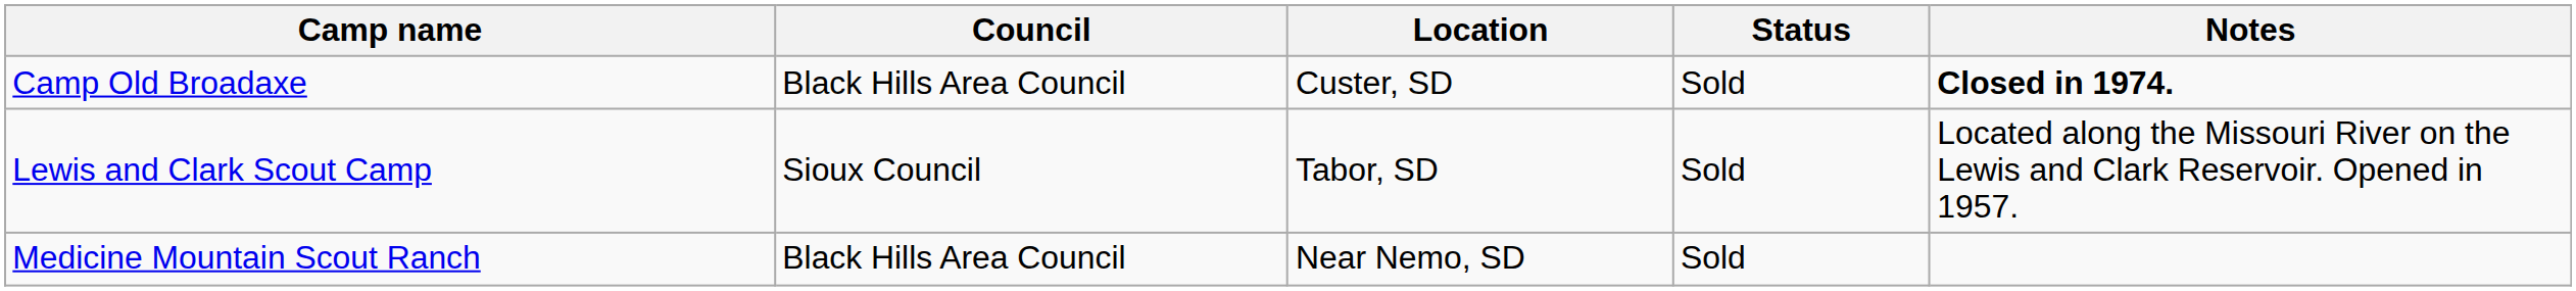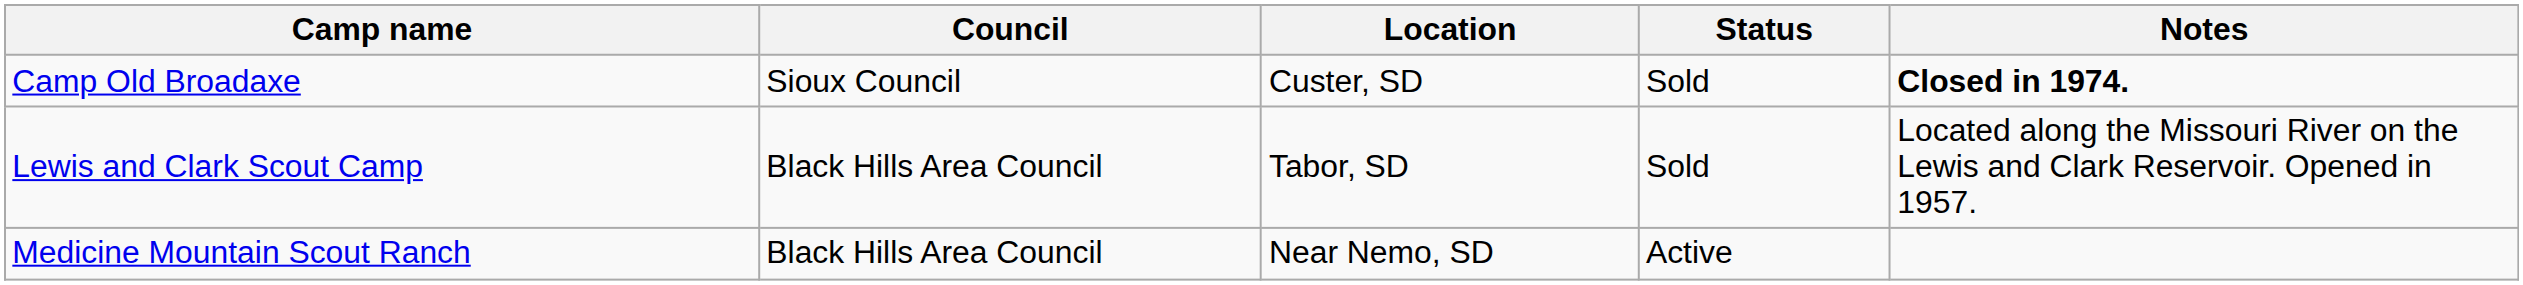Camp Old Broadaxe | Council: Black Hills Area Council -> Sioux Council
Lewis and Clark Scout Camp | Council: Sioux Council -> Black Hills Area Council
Medicine Mountain Scout Ranch | Status: Sold -> Active
